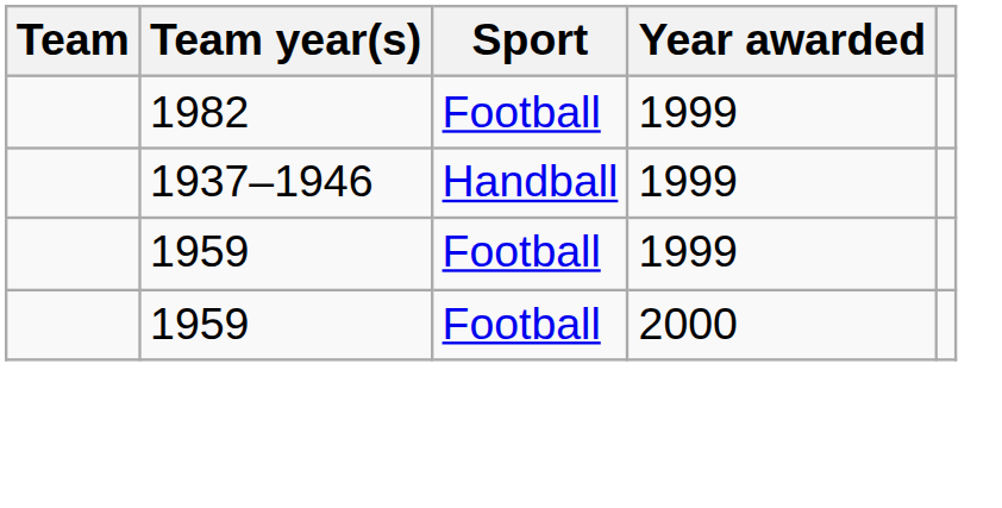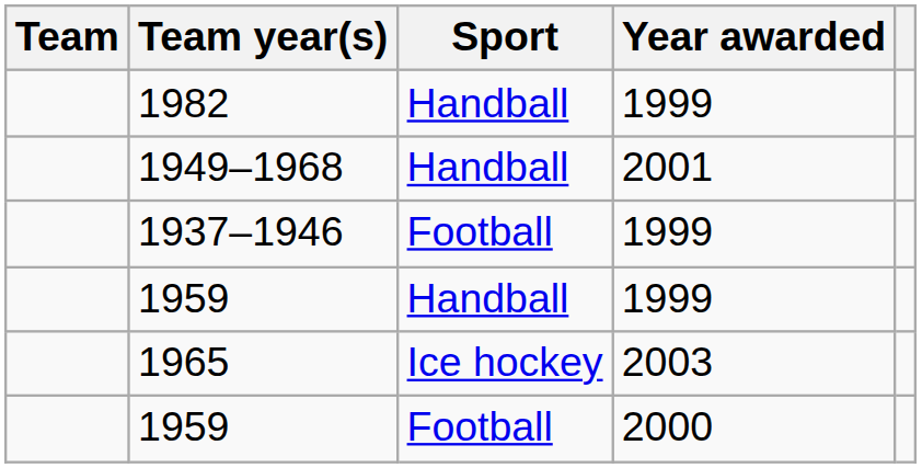1982 | Sport: Football -> Handball
+ row: 1949–1968 | Handball | 2001
1937–1946 | Sport: Handball -> Football
1959 / 1999 | Sport: Football -> Handball
+ row: 1965 | Ice hockey | 2003
